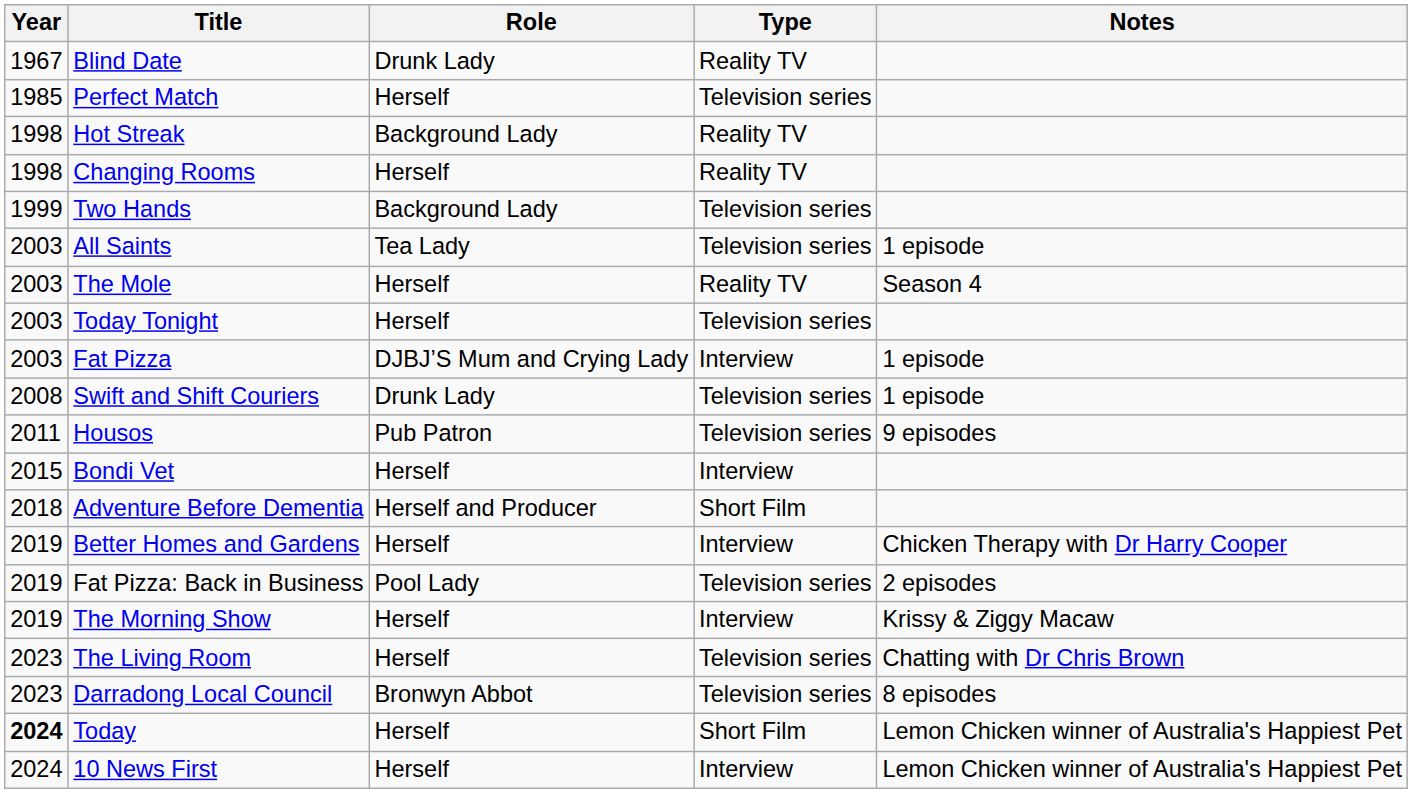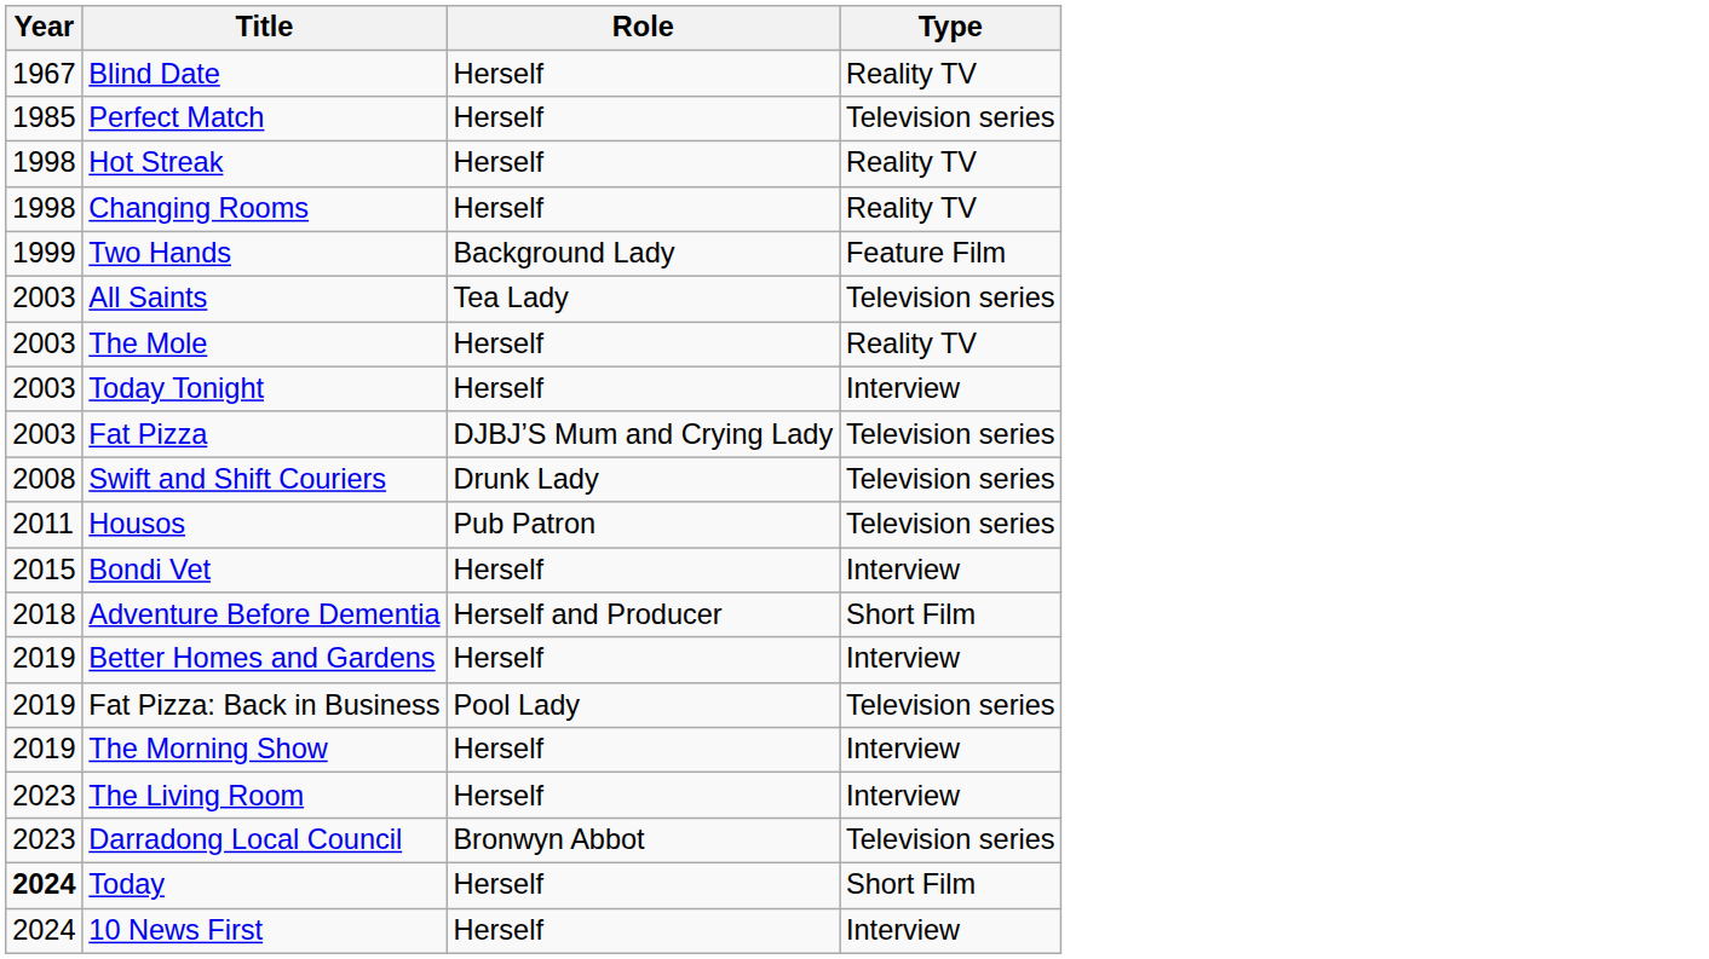- column: Notes | 1 episode | Season 4 | 1 episode | 1 episode | 9 episodes | Chicken Therapy with Dr Harry Cooper | 2 episodes | Krissy & Ziggy Macaw | Chatting with Dr Chris Brown | 8 episodes | Lemon Chicken winner of Australia's Happiest Pet | Lemon Chicken winner of Australia's Happiest Pet
Blind Date | Role: Drunk Lady -> Herself
Hot Streak | Role: Background Lady -> Herself
Two Hands | Type: Television series -> Feature Film
Today Tonight | Type: Television series -> Interview
Fat Pizza | Type: Interview -> Television series
The Living Room | Type: Television series -> Interview
